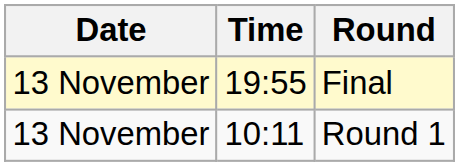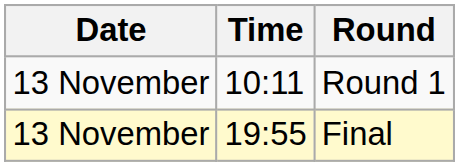rows swapped: Round 1 <-> Final
